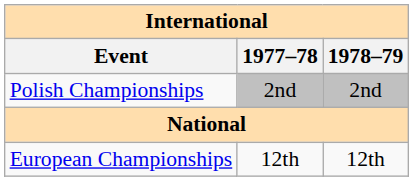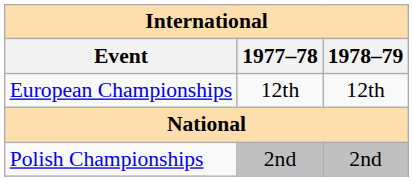rows swapped: European Championships <-> Polish Championships
